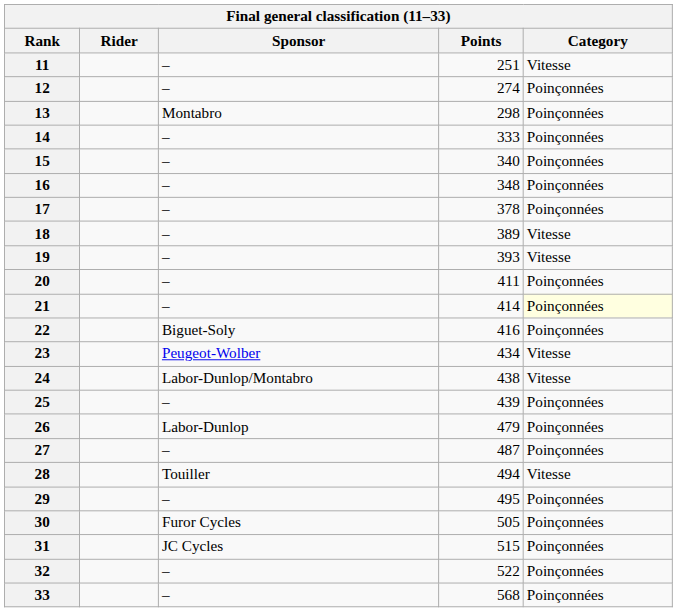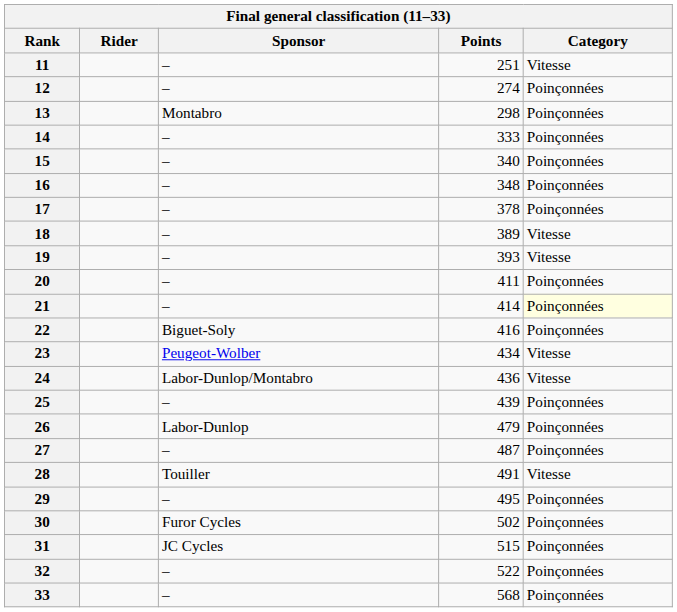24 | Points: 438 -> 436
28 | Points: 494 -> 491
30 | Points: 505 -> 502
